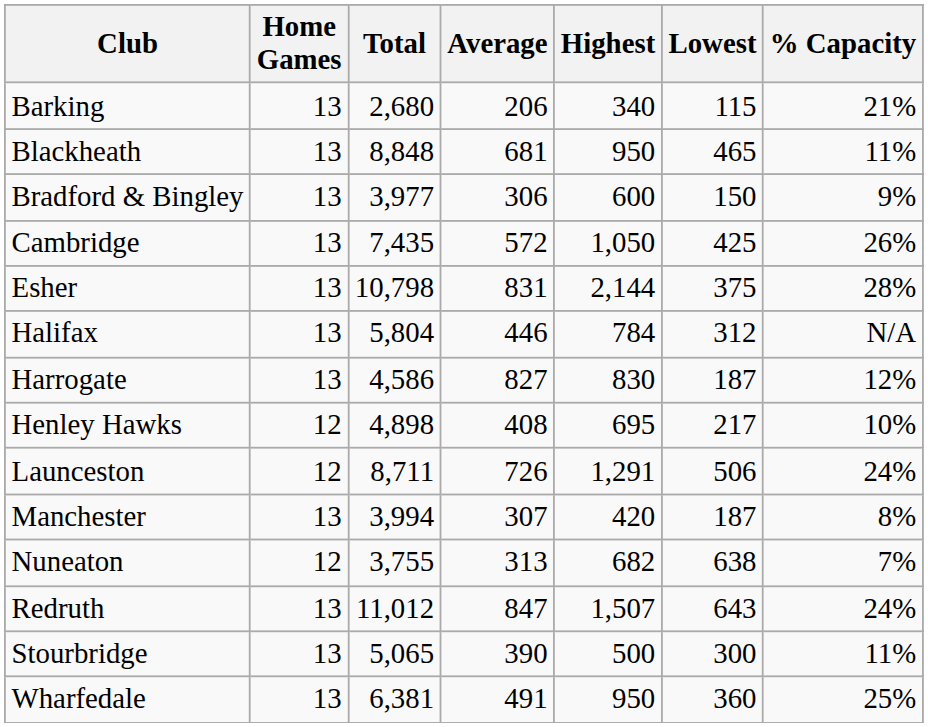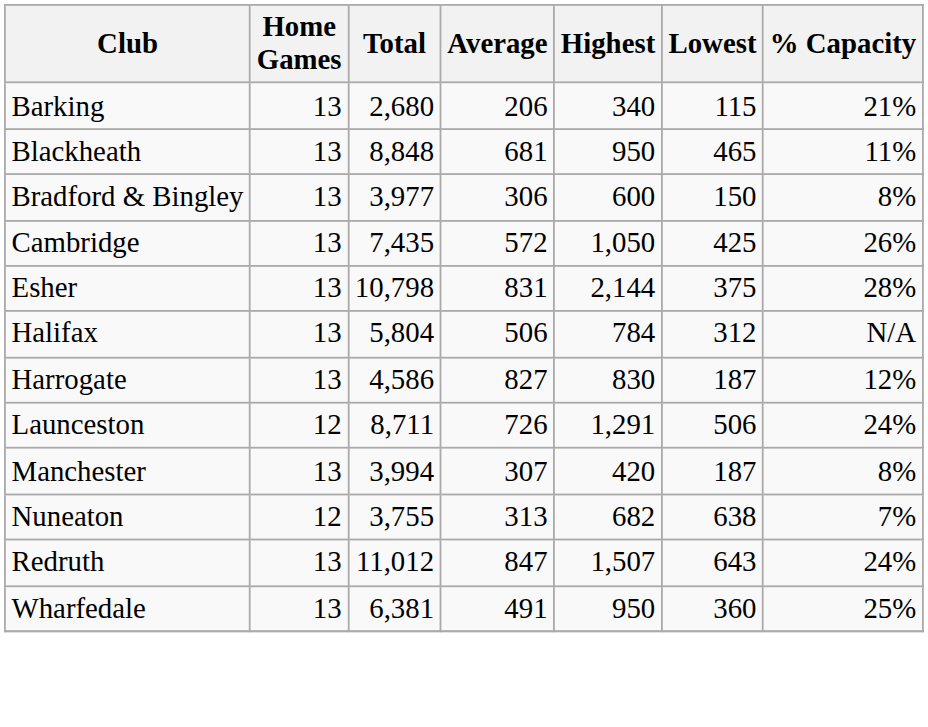Bradford & Bingley | % Capacity: 9% -> 8%
Halifax | Average: 446 -> 506
- row: Henley Hawks | 12 | 4,898 | 408 | 695 | 217 | 10%
- row: Stourbridge | 13 | 5,065 | 390 | 500 | 300 | 11%
